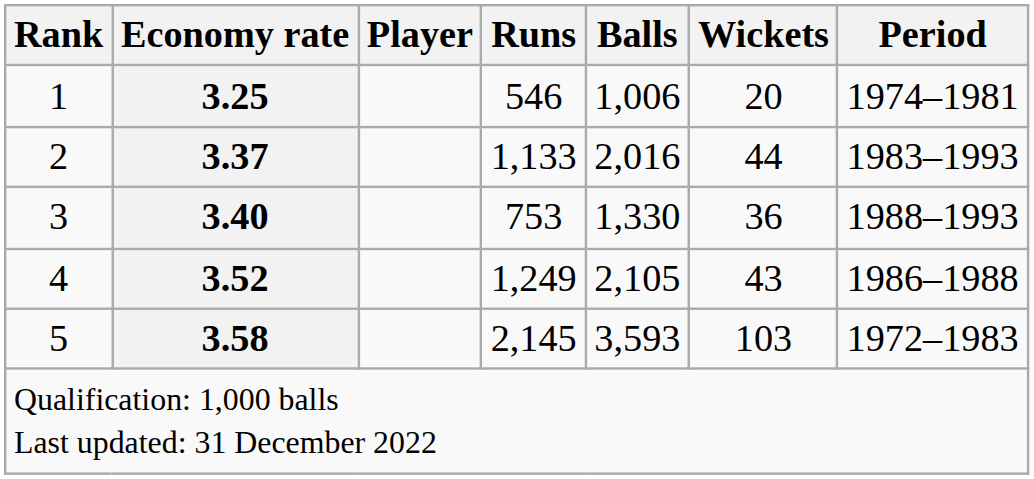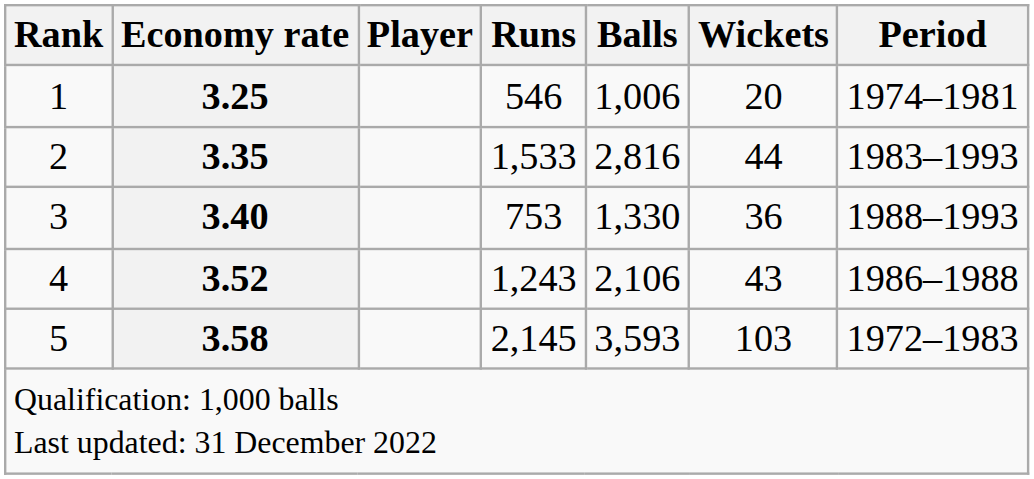2 | Economy rate: 3.37 -> 3.35
2 | Runs: 1,133 -> 1,533
2 | Balls: 2,016 -> 2,816
4 | Runs: 1,249 -> 1,243
4 | Balls: 2,105 -> 2,106
